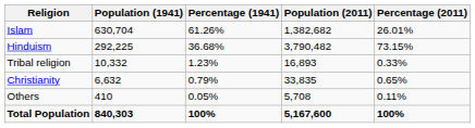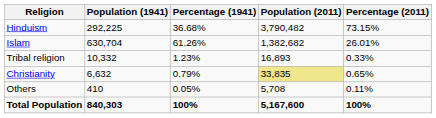rows swapped: Islam <-> Hinduism
Christianity | Population (2011): no background -> khaki background
